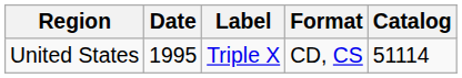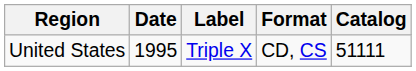United States | Catalog: 51114 -> 51111
